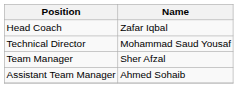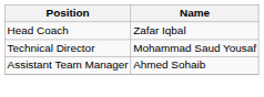- row: Team Manager | Sher Afzal
